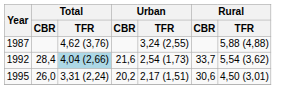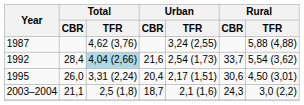1995 | Urban / CBR: 20,2 -> 20,4
+ row: 2003–2004 | 21,1 | 2,5 (1,8) | 18,7 | 2,1 (1,6) | 24,3 | 3,0 (2,2)
